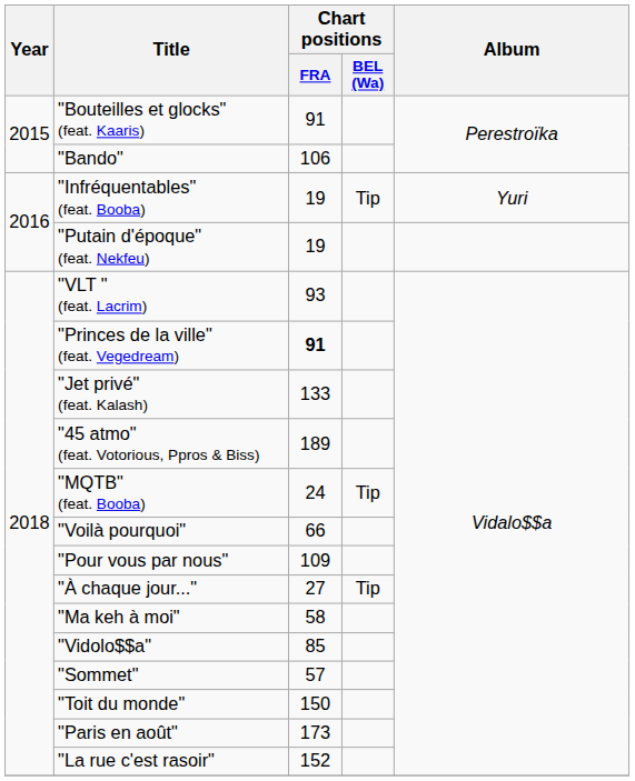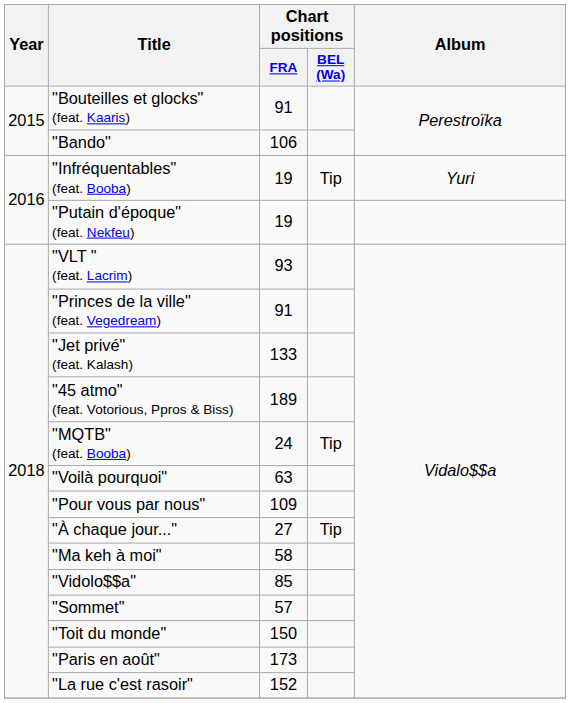"Princes de la ville" (feat. Vegedream) | Chart positions / FRA: bold -> normal
"Voilà pourquoi" | Chart positions / FRA: 66 -> 63
